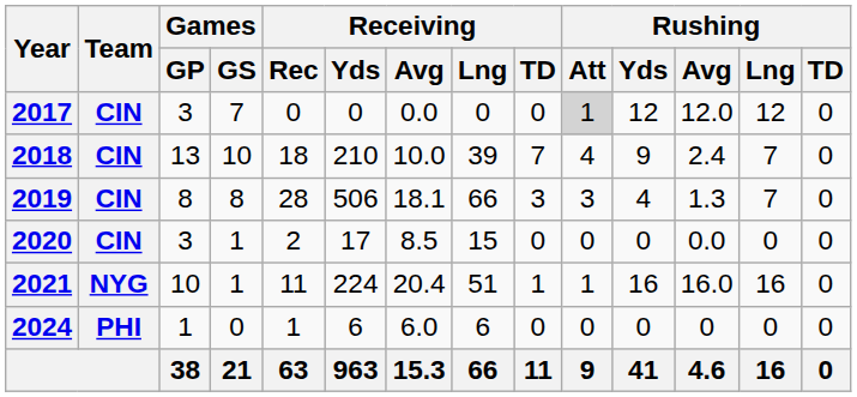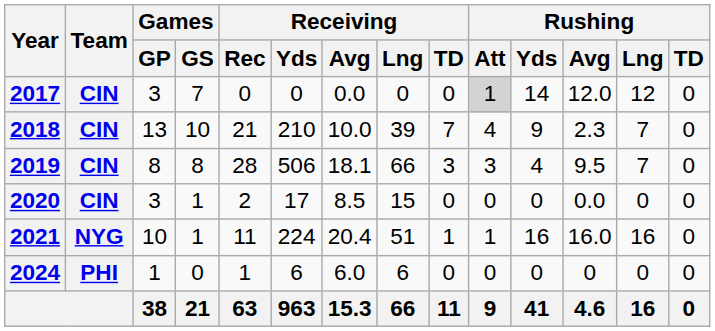2017 | Rushing / Yds: 12 -> 14
2018 | Receiving / Rec: 18 -> 21
2018 | Rushing / Avg: 2.4 -> 2.3
2019 | Rushing / Avg: 1.3 -> 9.5
